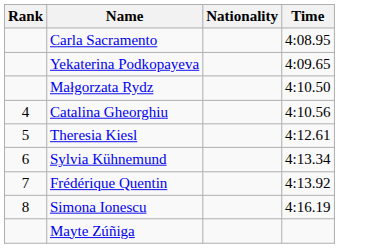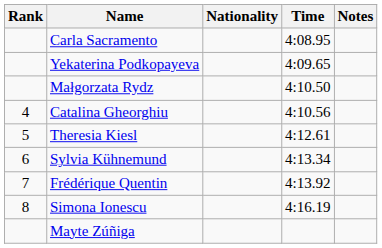+ column: Notes
